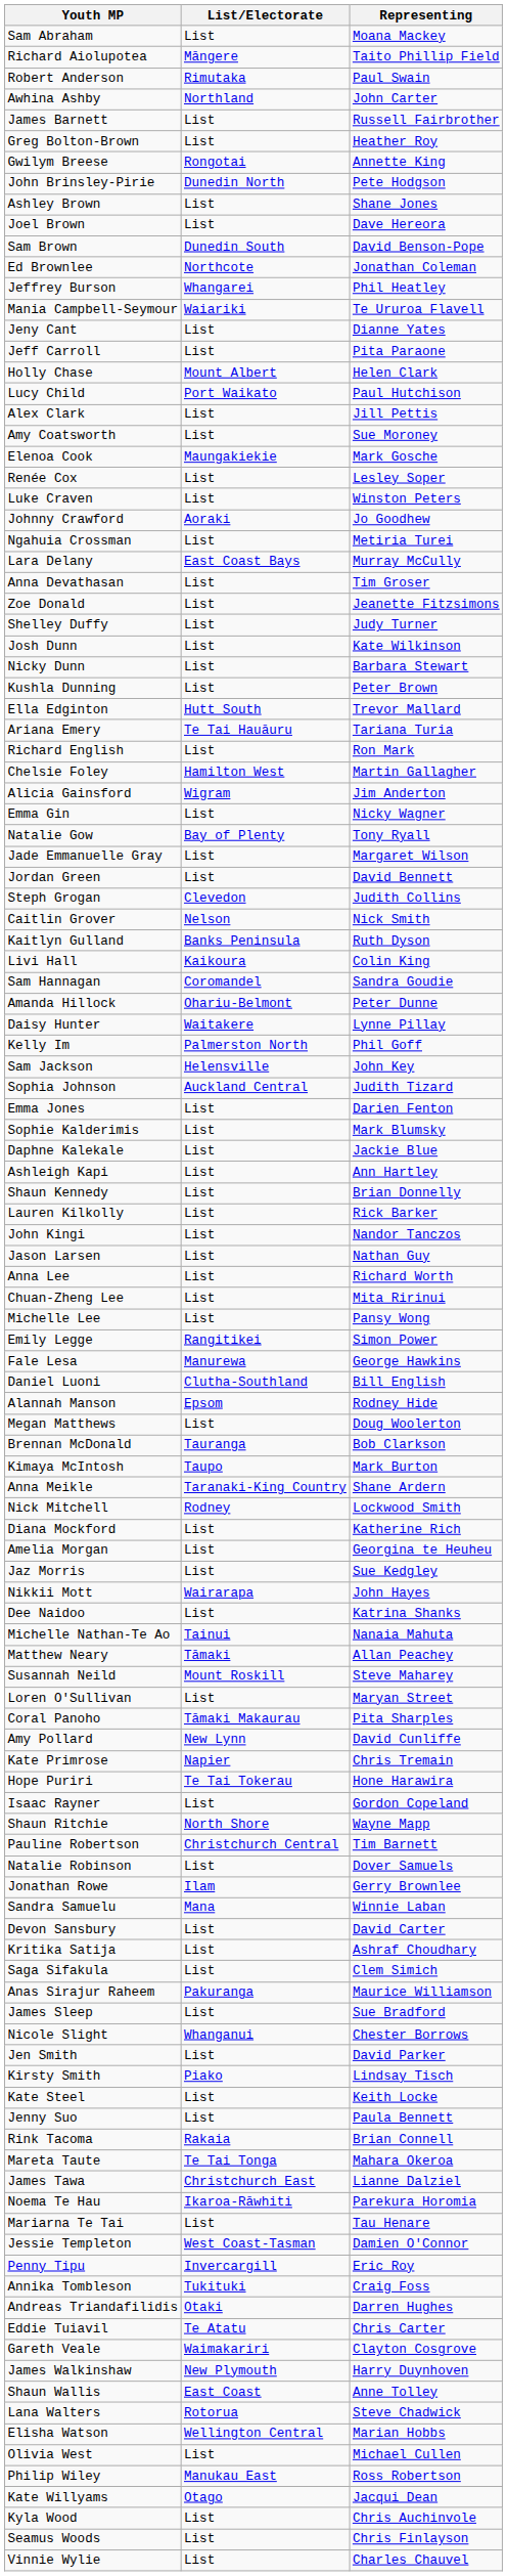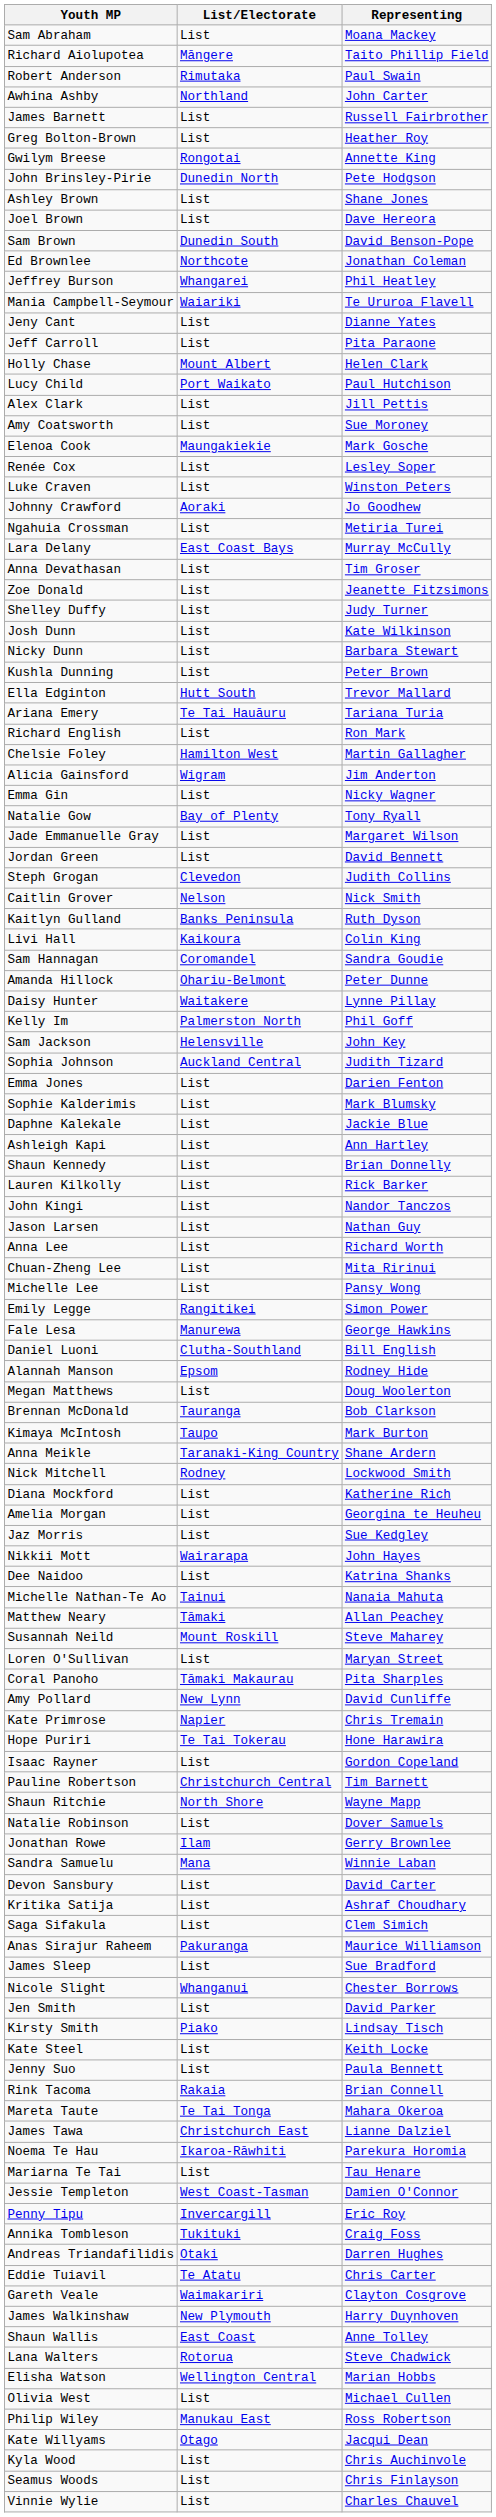rows swapped: Shaun Ritchie <-> Pauline Robertson
